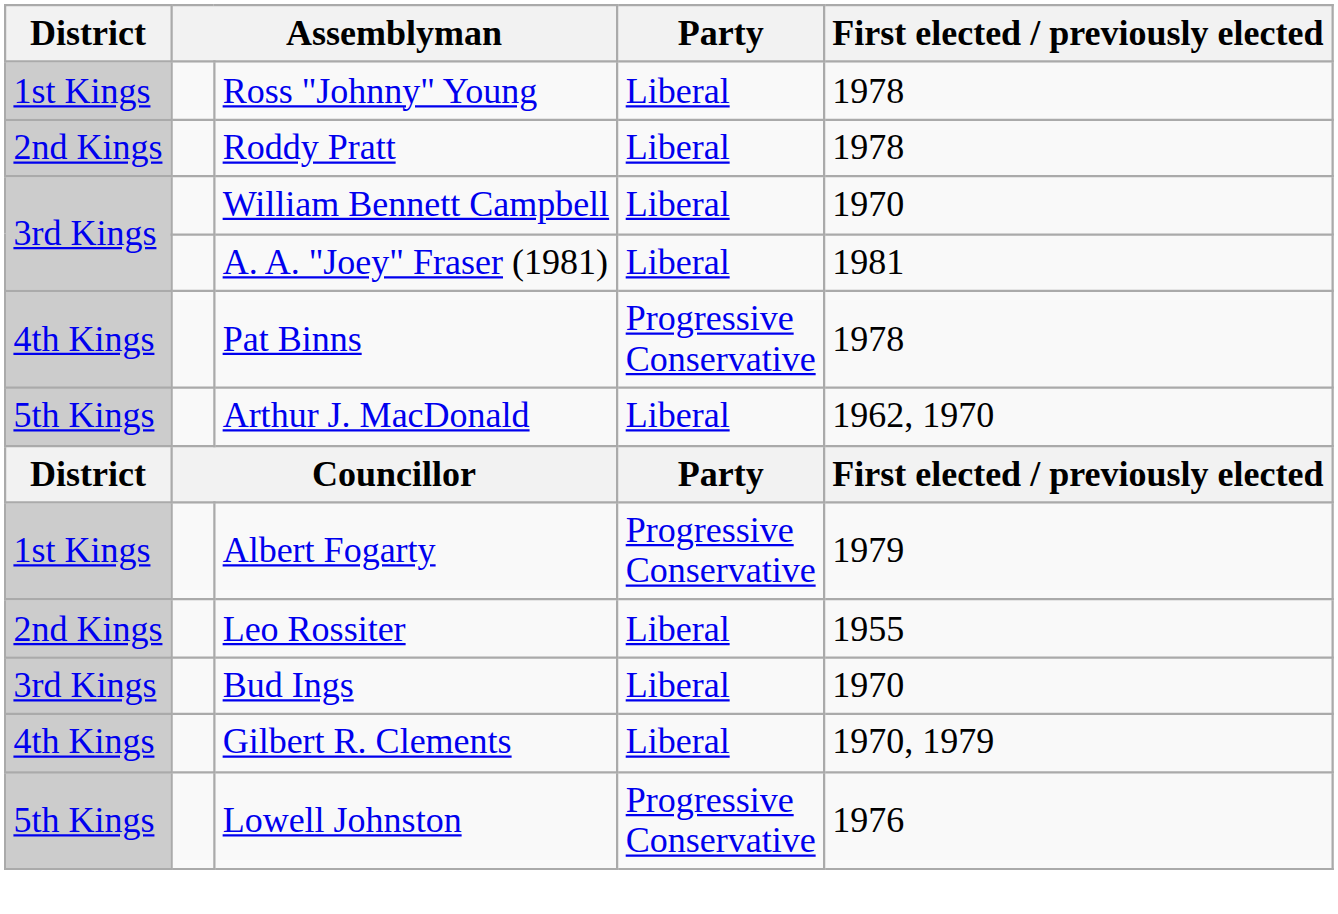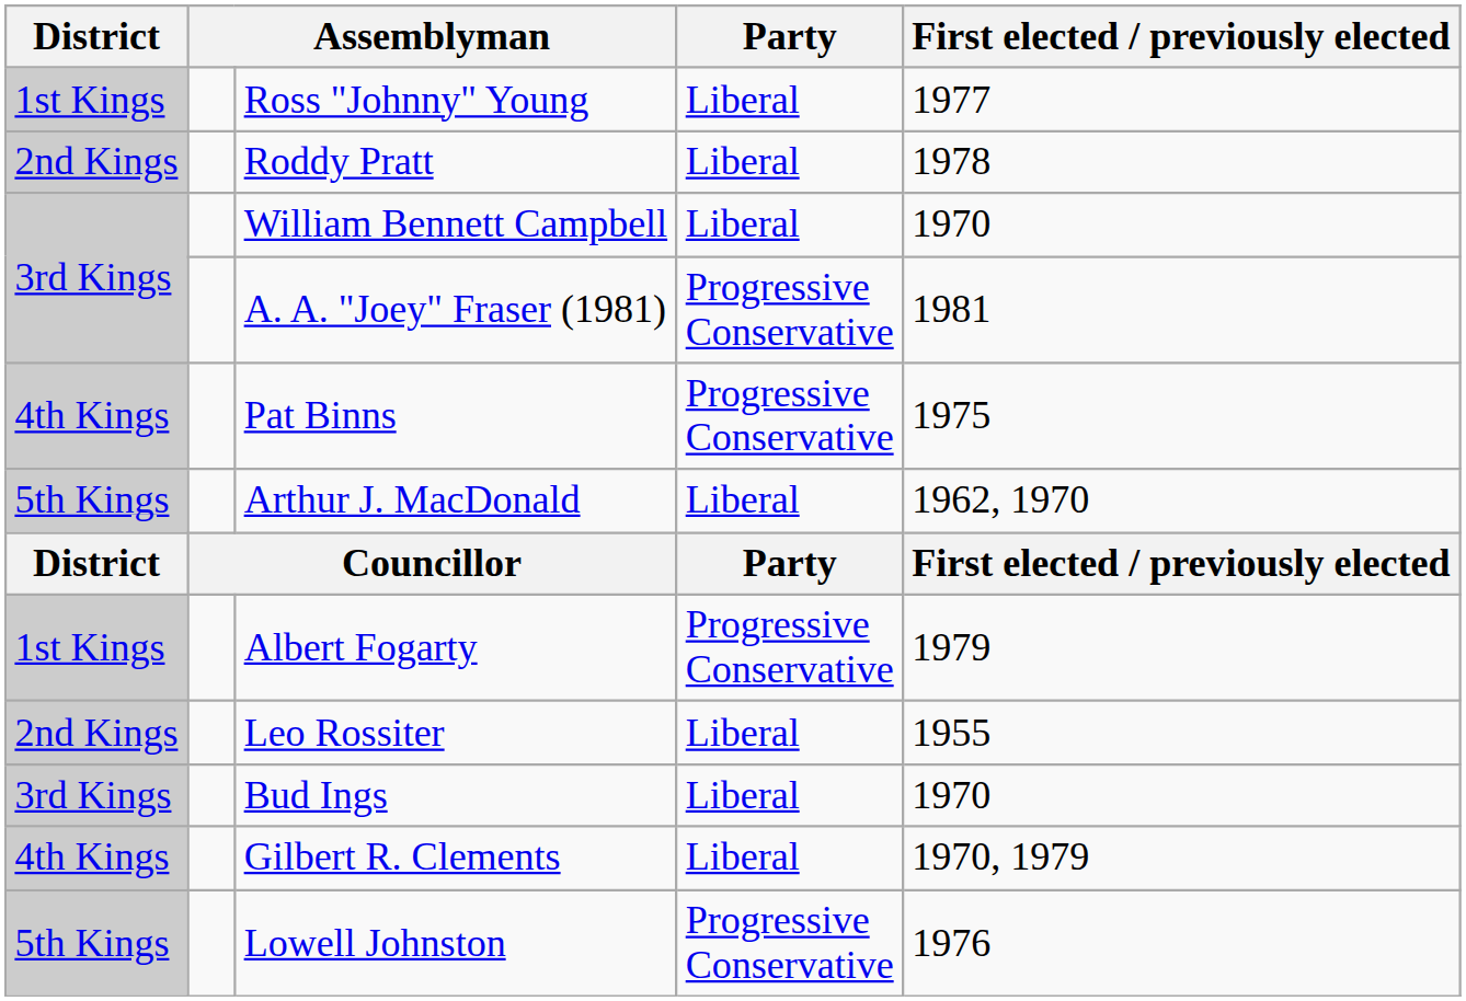Ross "Johnny" Young | First elected / previously elected: 1978 -> 1977
A. A. "Joey" Fraser (1981) | Party: Liberal -> Progressive Conservative
Pat Binns | First elected / previously elected: 1978 -> 1975
